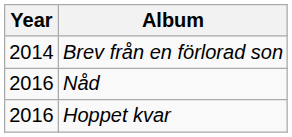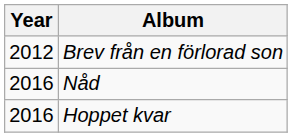Brev från en förlorad son | Year: 2014 -> 2012
